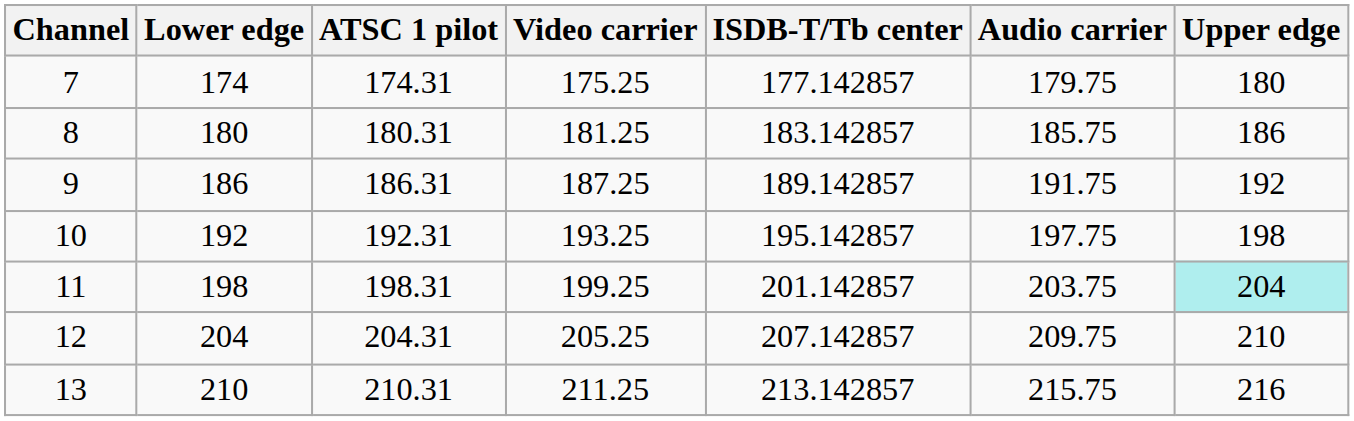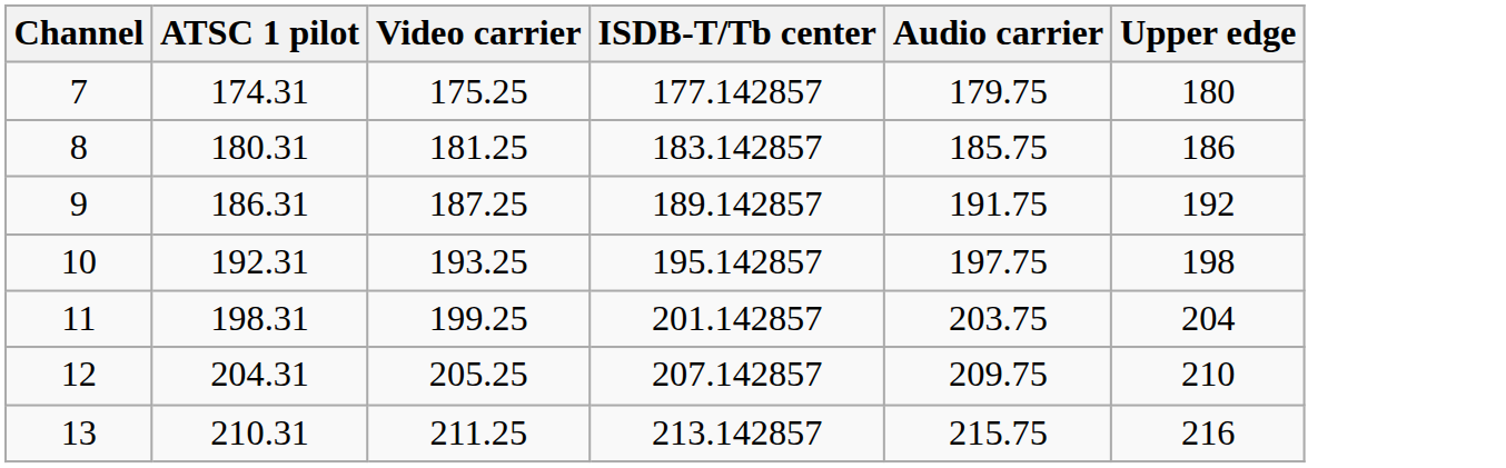- column: Lower edge | 174 | 180 | 186 | 192 | 198 | 204 | 210
11 | Upper edge: paleturquoise background -> no background
